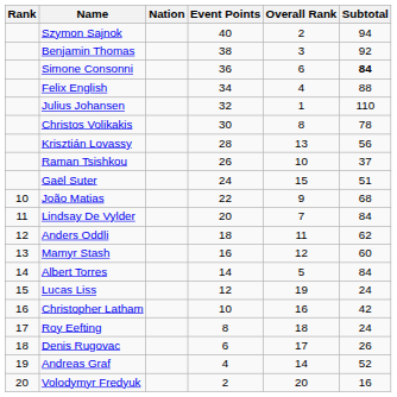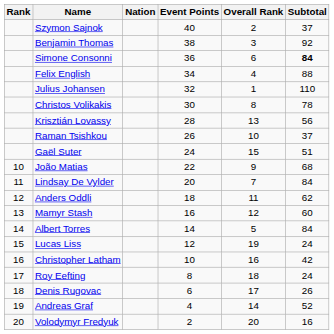Szymon Sajnok | Subtotal: 94 -> 37
